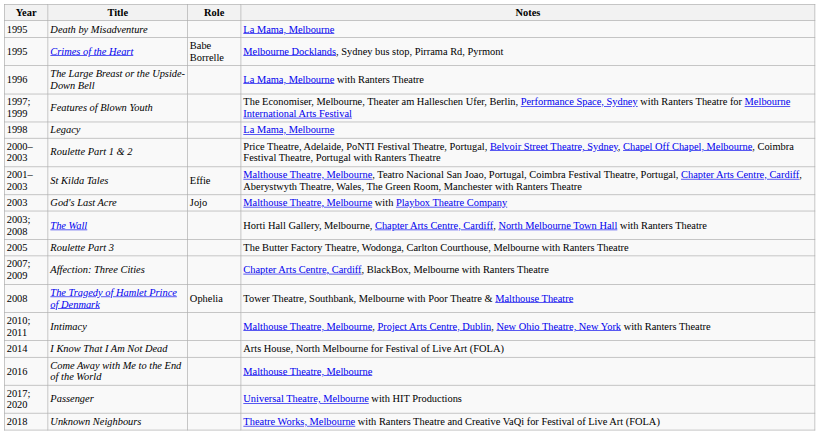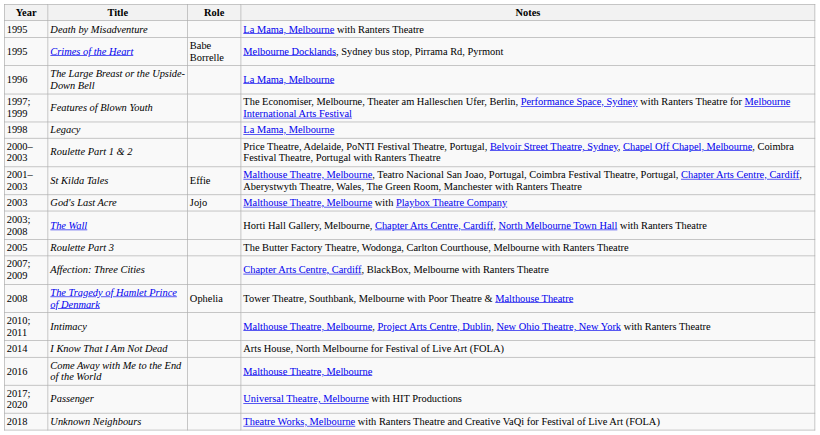Death by Misadventure | Notes: La Mama, Melbourne -> La Mama, Melbourne with Ranters Theatre
The Large Breast or the Upside-Down Bell | Notes: La Mama, Melbourne with Ranters Theatre -> La Mama, Melbourne
